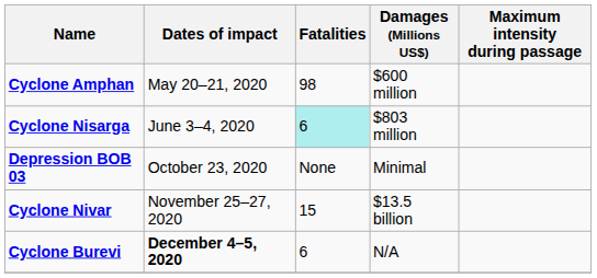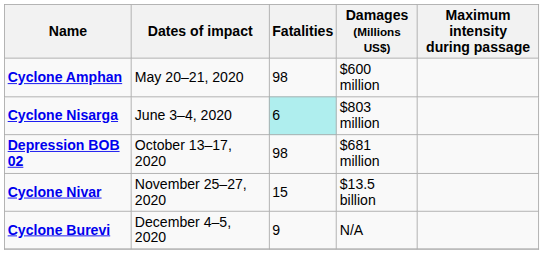+ row: Depression BOB 02 | October 13–17, 2020 | 98 | $681 million
- row: Depression BOB 03 | October 23, 2020 | None | Minimal
Cyclone Burevi | Dates of impact: bold -> normal
Cyclone Burevi | Fatalities: 6 -> 9
